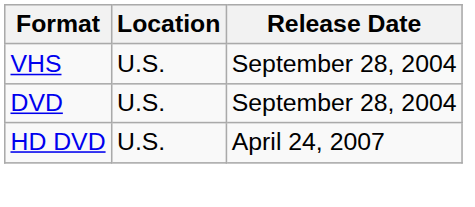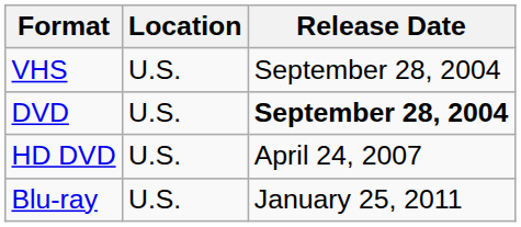DVD | Release Date: normal -> bold
+ row: Blu-ray | U.S. | January 25, 2011
